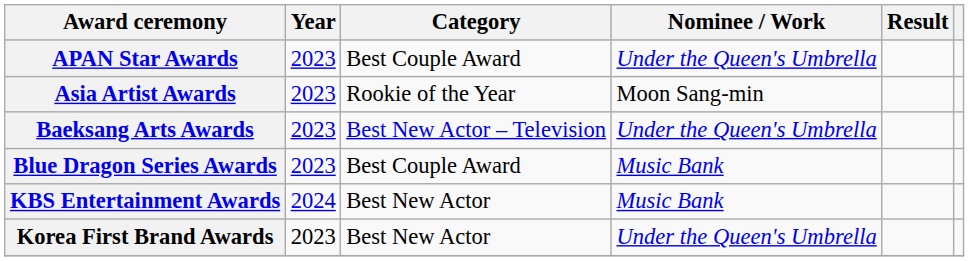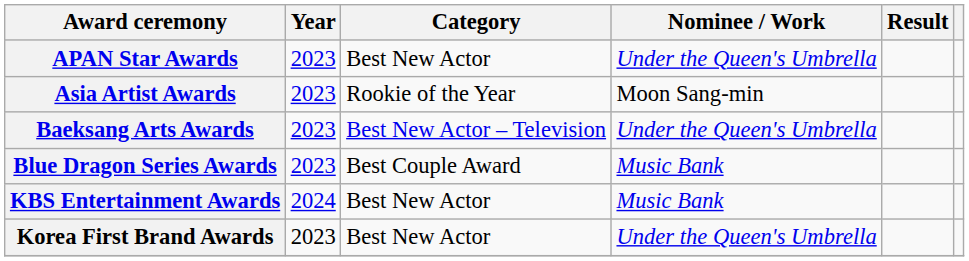APAN Star Awards | Category: Best Couple Award -> Best New Actor
